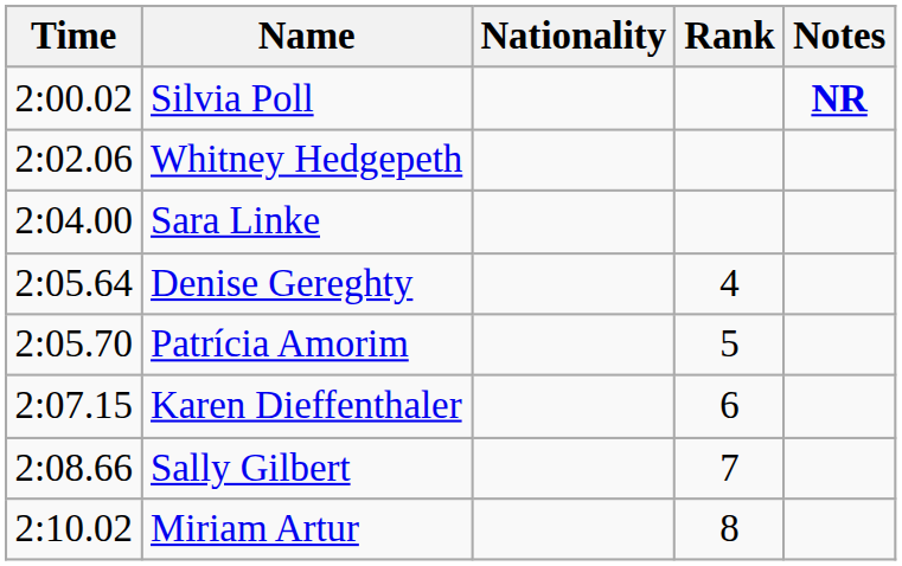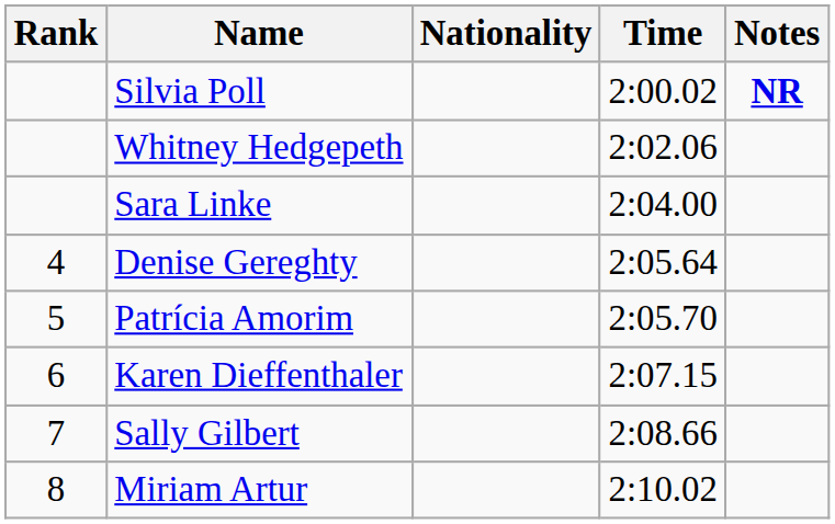columns swapped: Rank <-> Time
